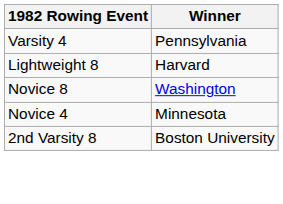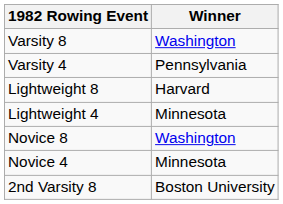+ row: Varsity 8 | Washington
+ row: Lightweight 4 | Minnesota
